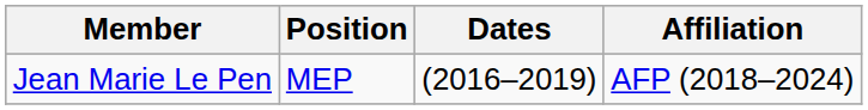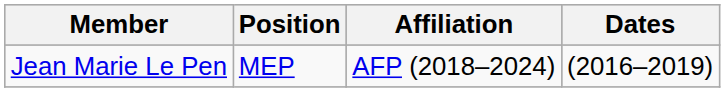columns swapped: Dates <-> Affiliation
